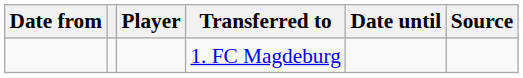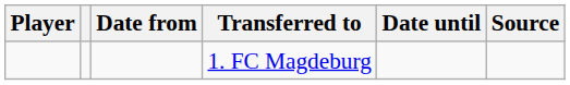columns swapped: Date from <-> Player
